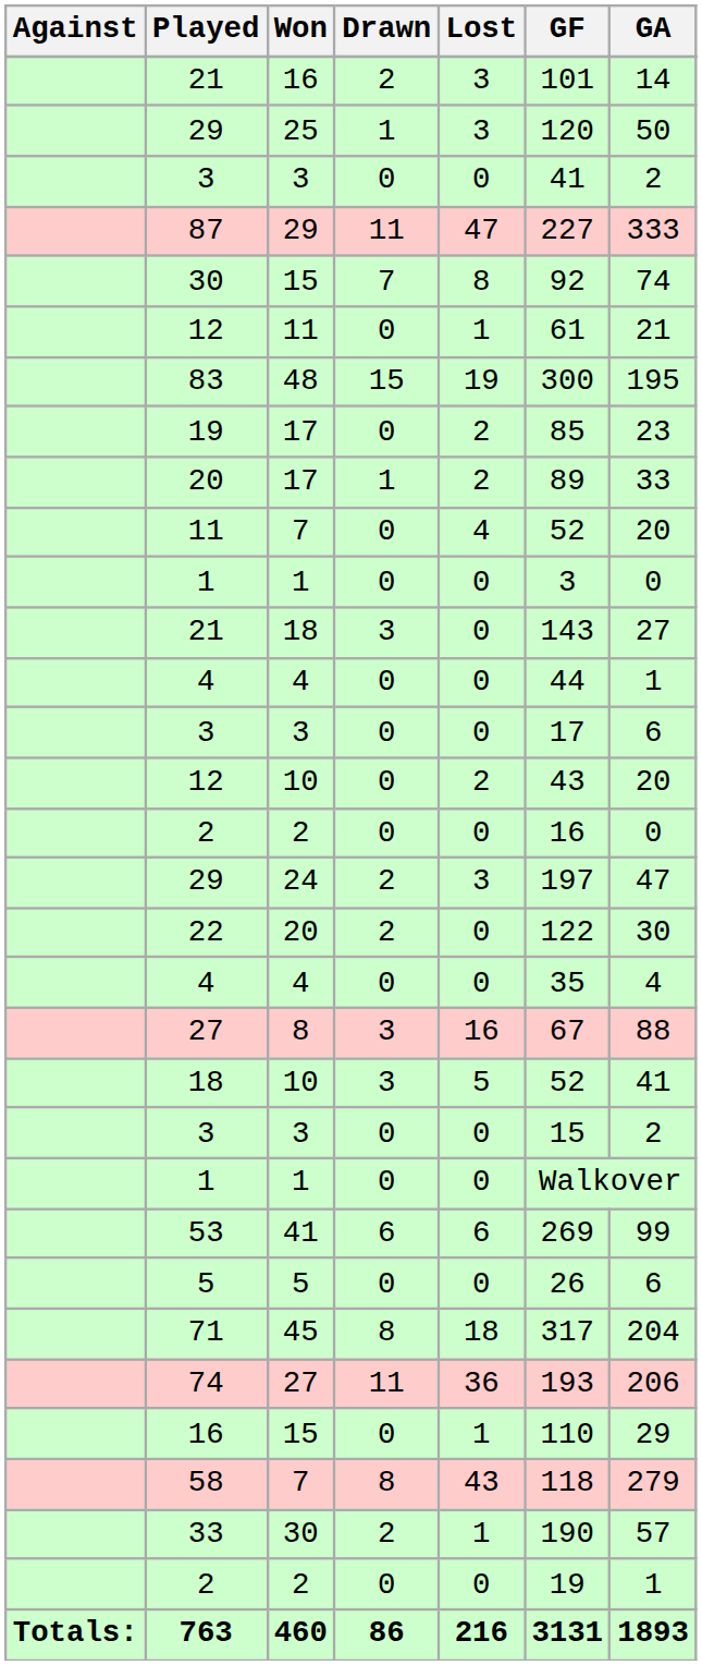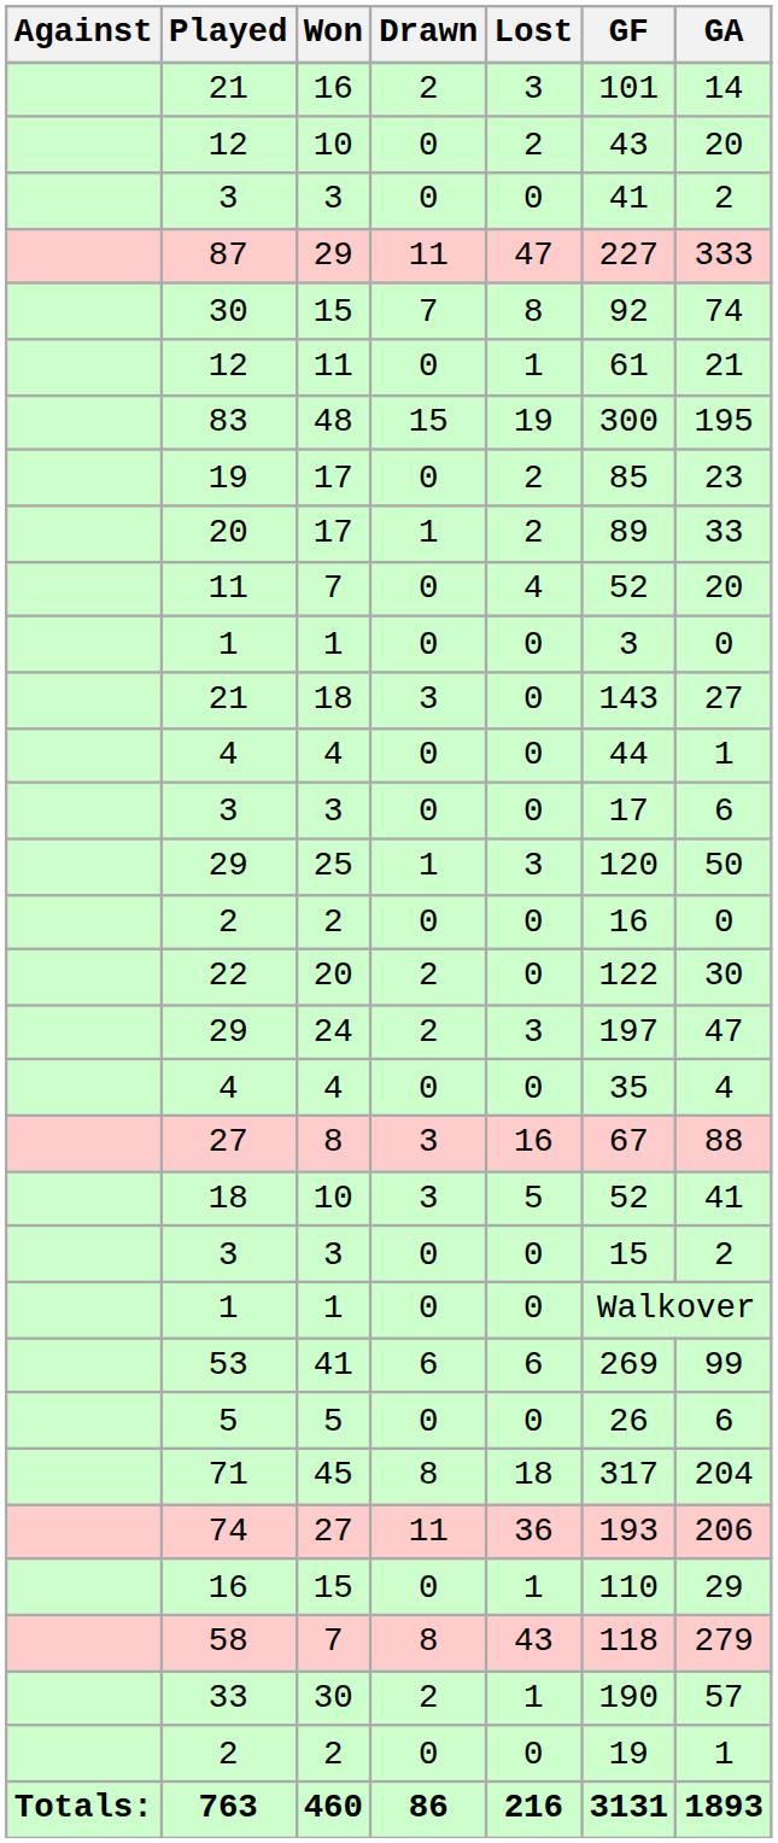rows swapped: 12 / 10 <-> 29 / 25
rows swapped: 22 <-> 29 / 24
